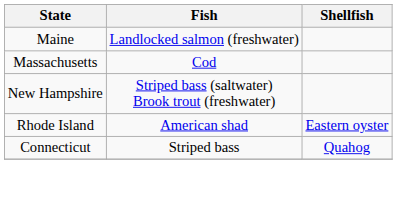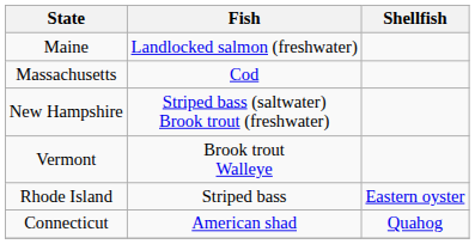+ row: Vermont | Brook trout Walleye
Rhode Island | Fish: American shad -> Striped bass
Connecticut | Fish: Striped bass -> American shad
